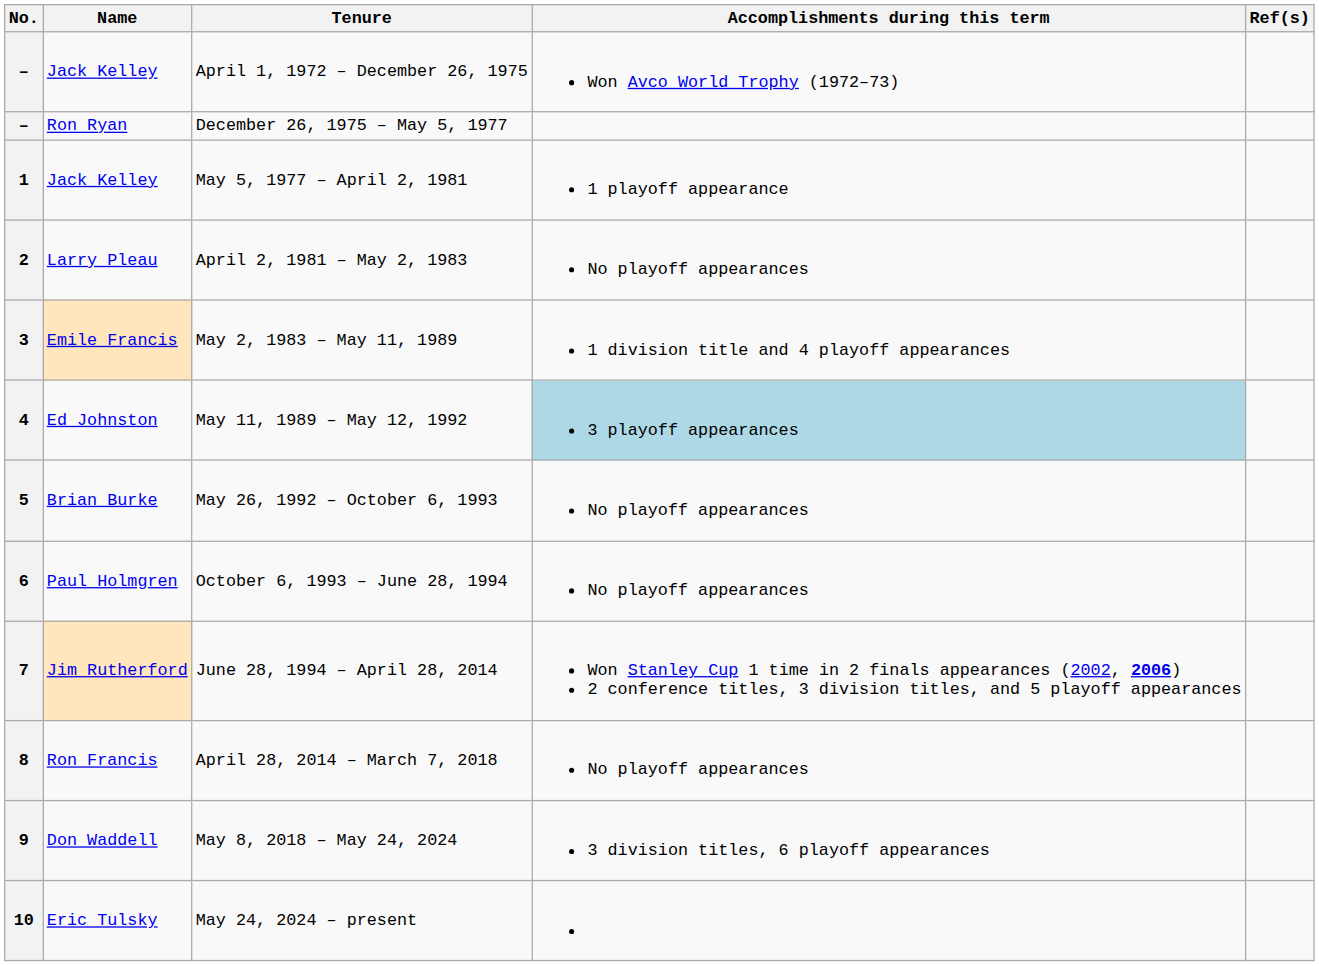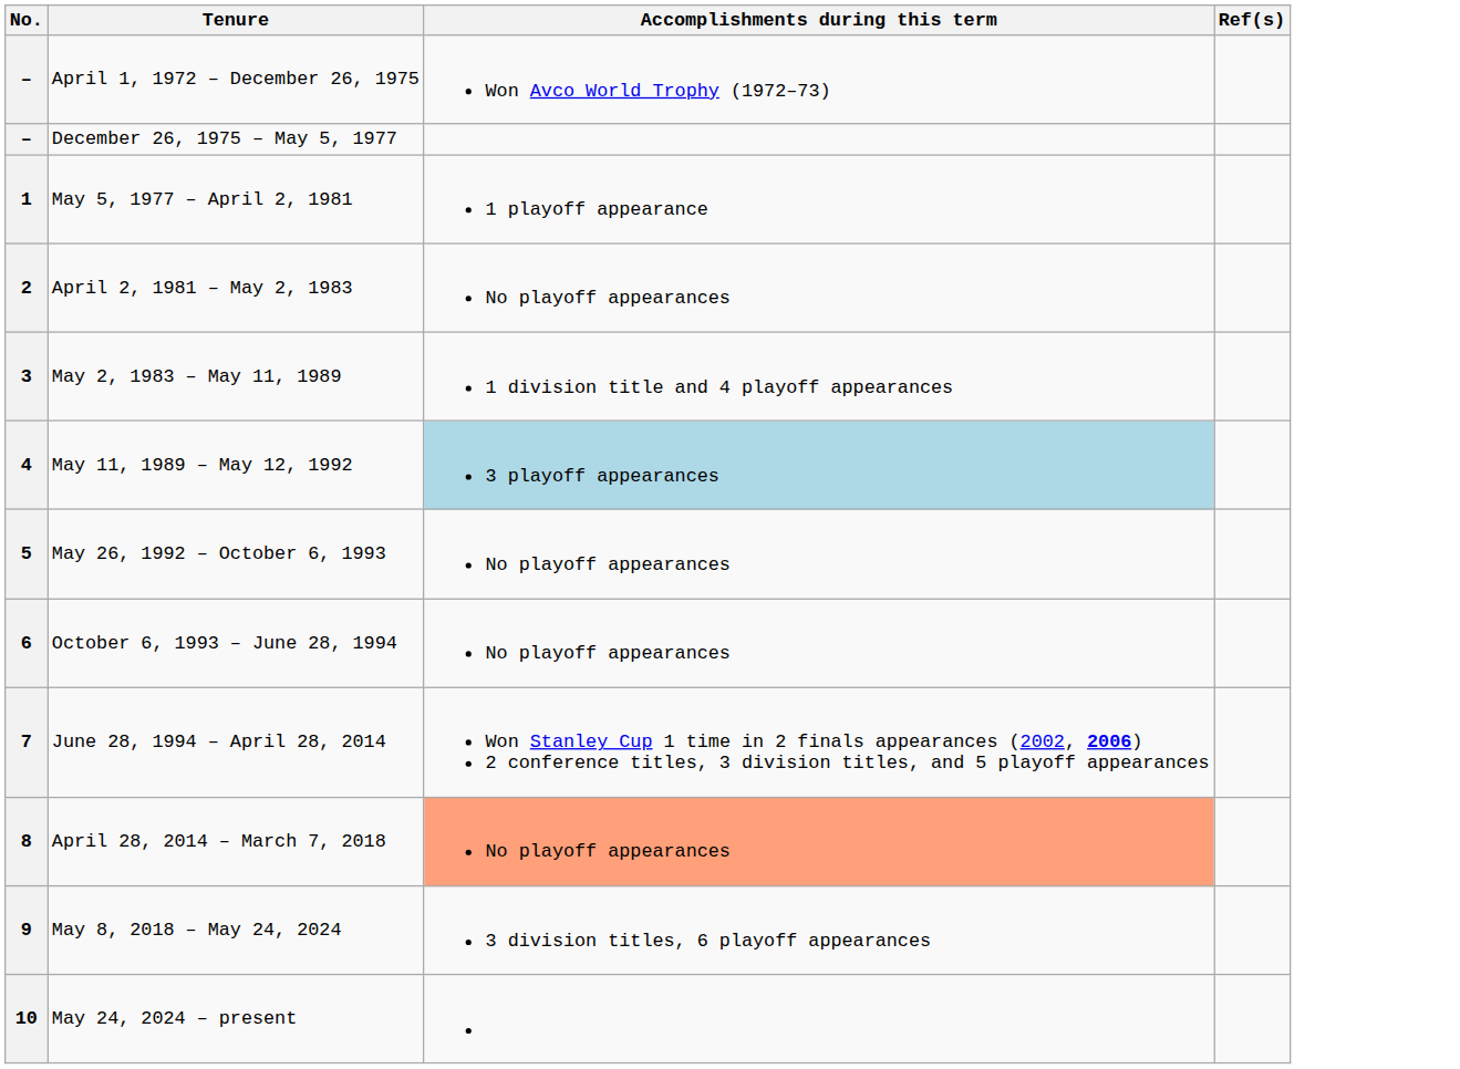- column: Name | Jack Kelley | Ron Ryan | Jack Kelley | Larry Pleau | Emile Francis | Ed Johnston | Brian Burke | Paul Holmgren | Jim Rutherford | Ron Francis | Don Waddell | Eric Tulsky
8 | Accomplishments during this term: no background -> lightsalmon background
